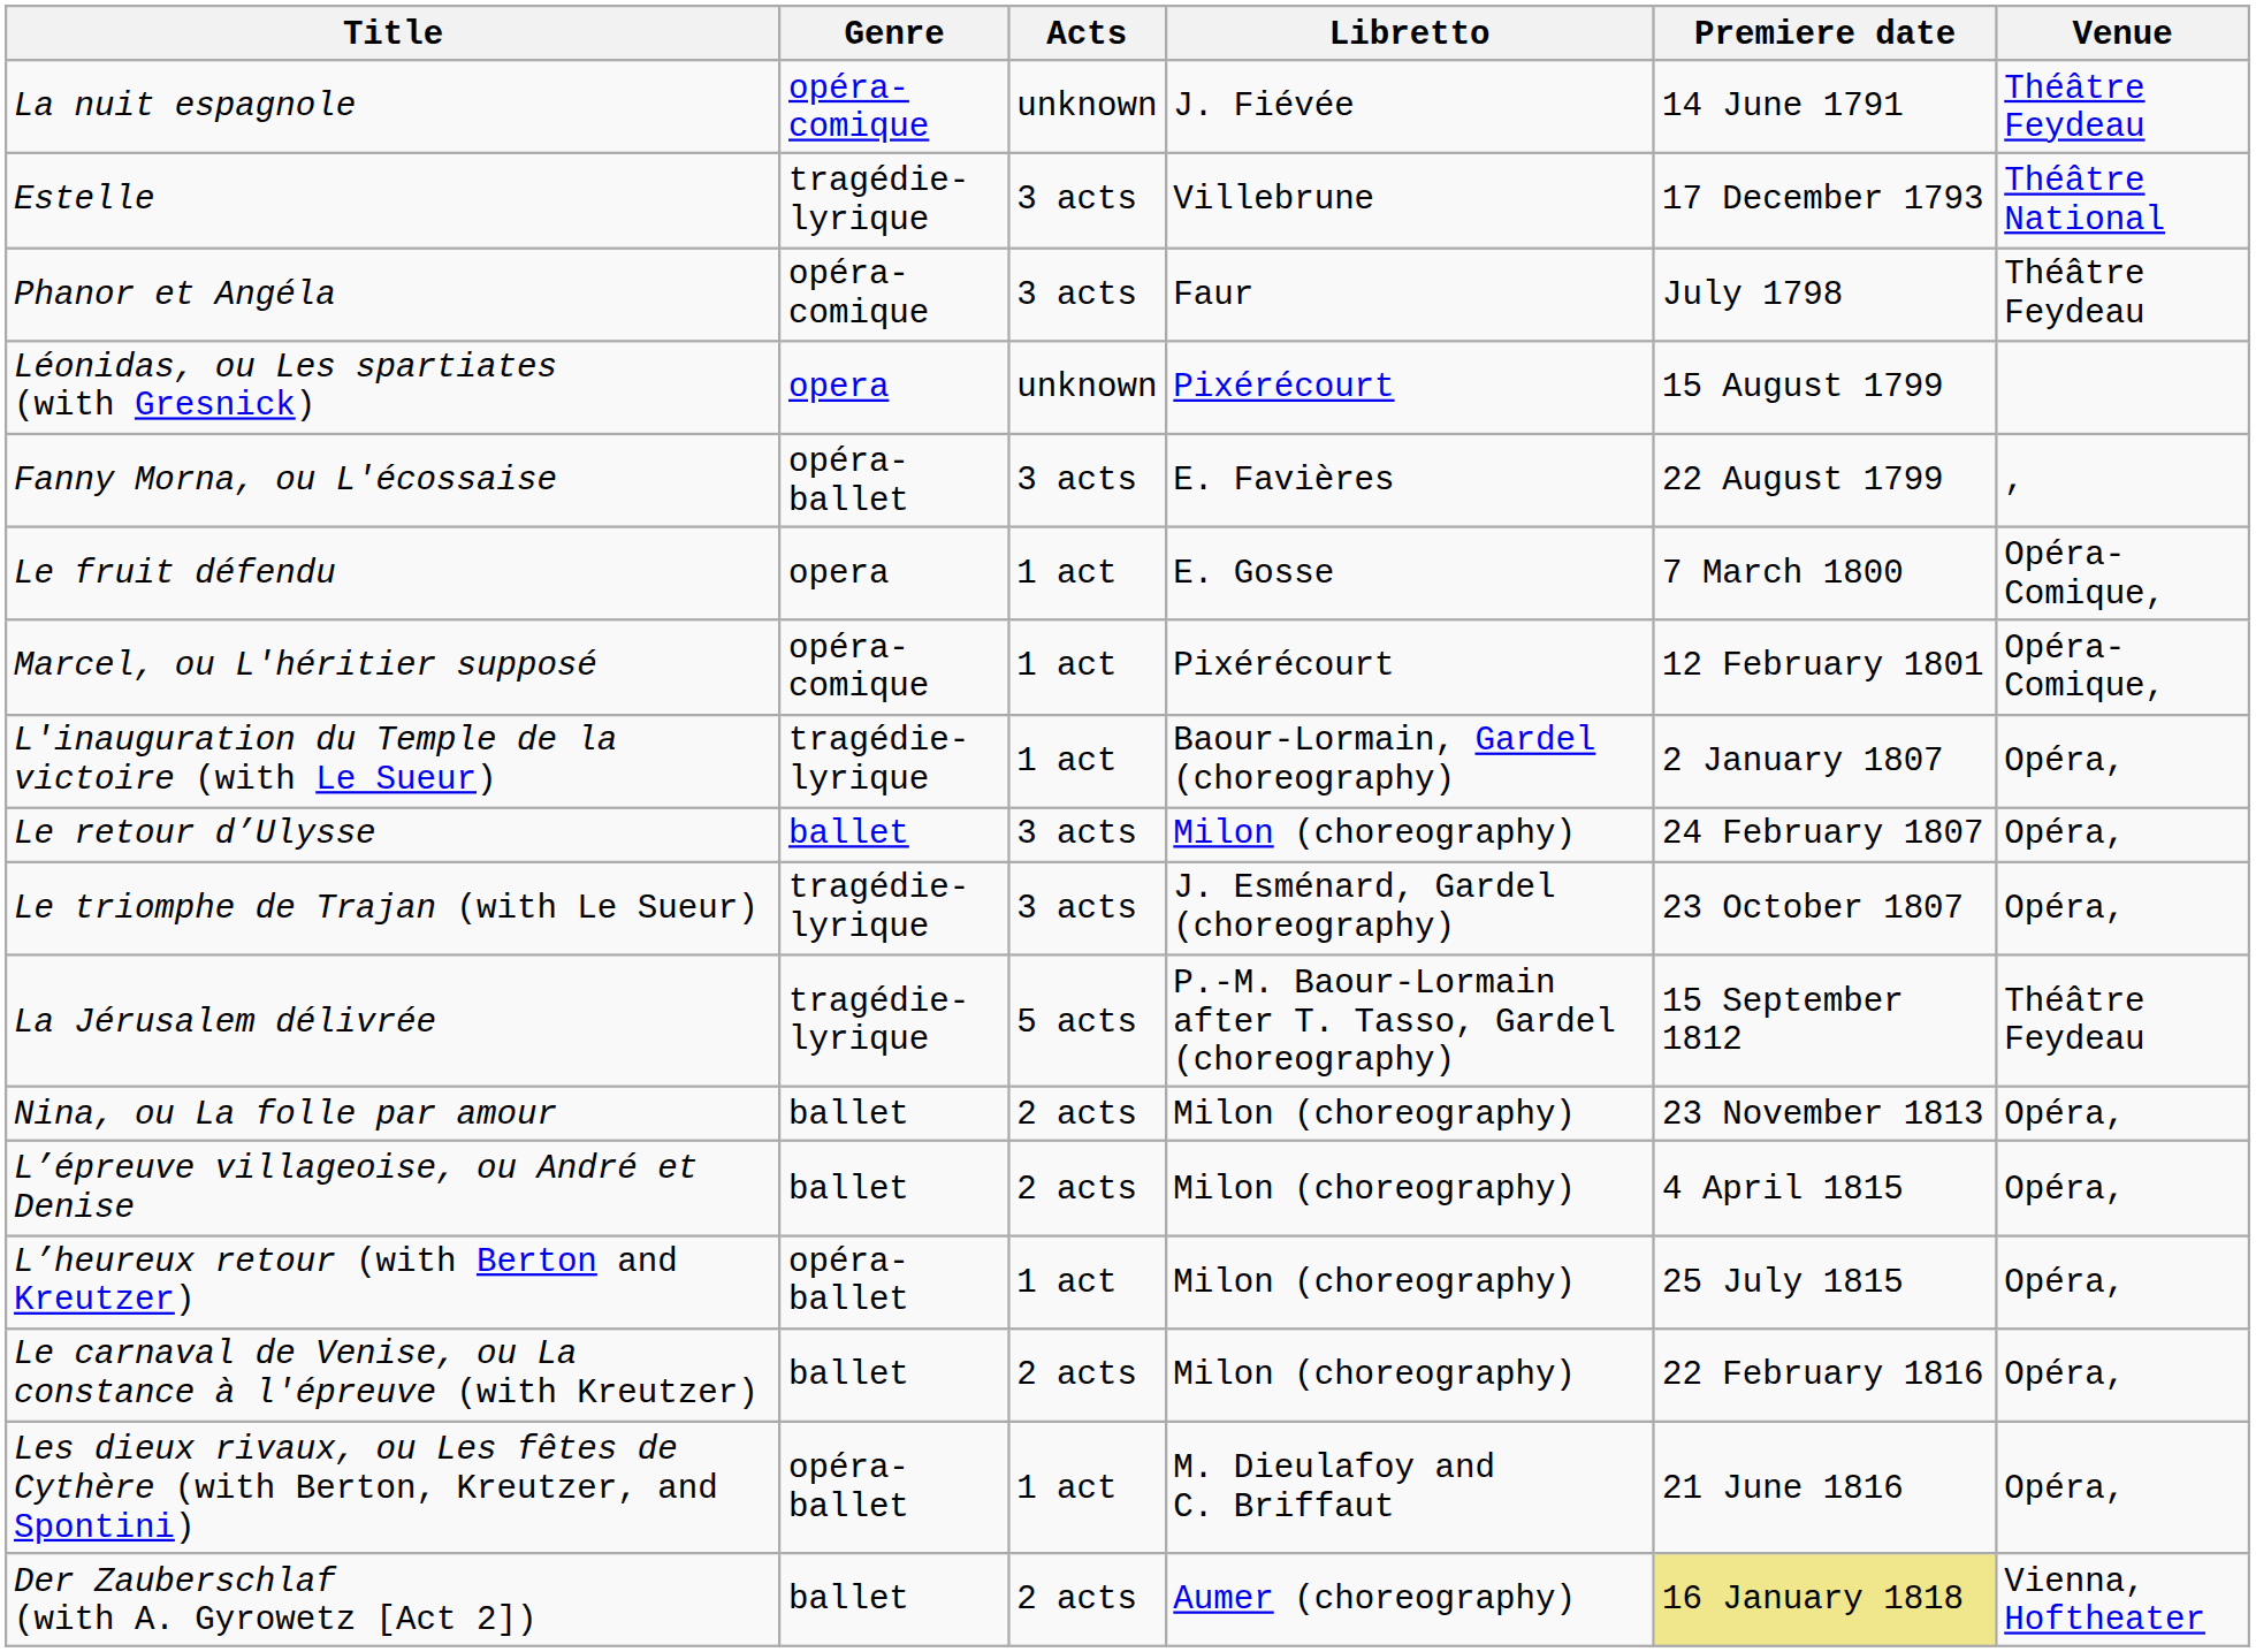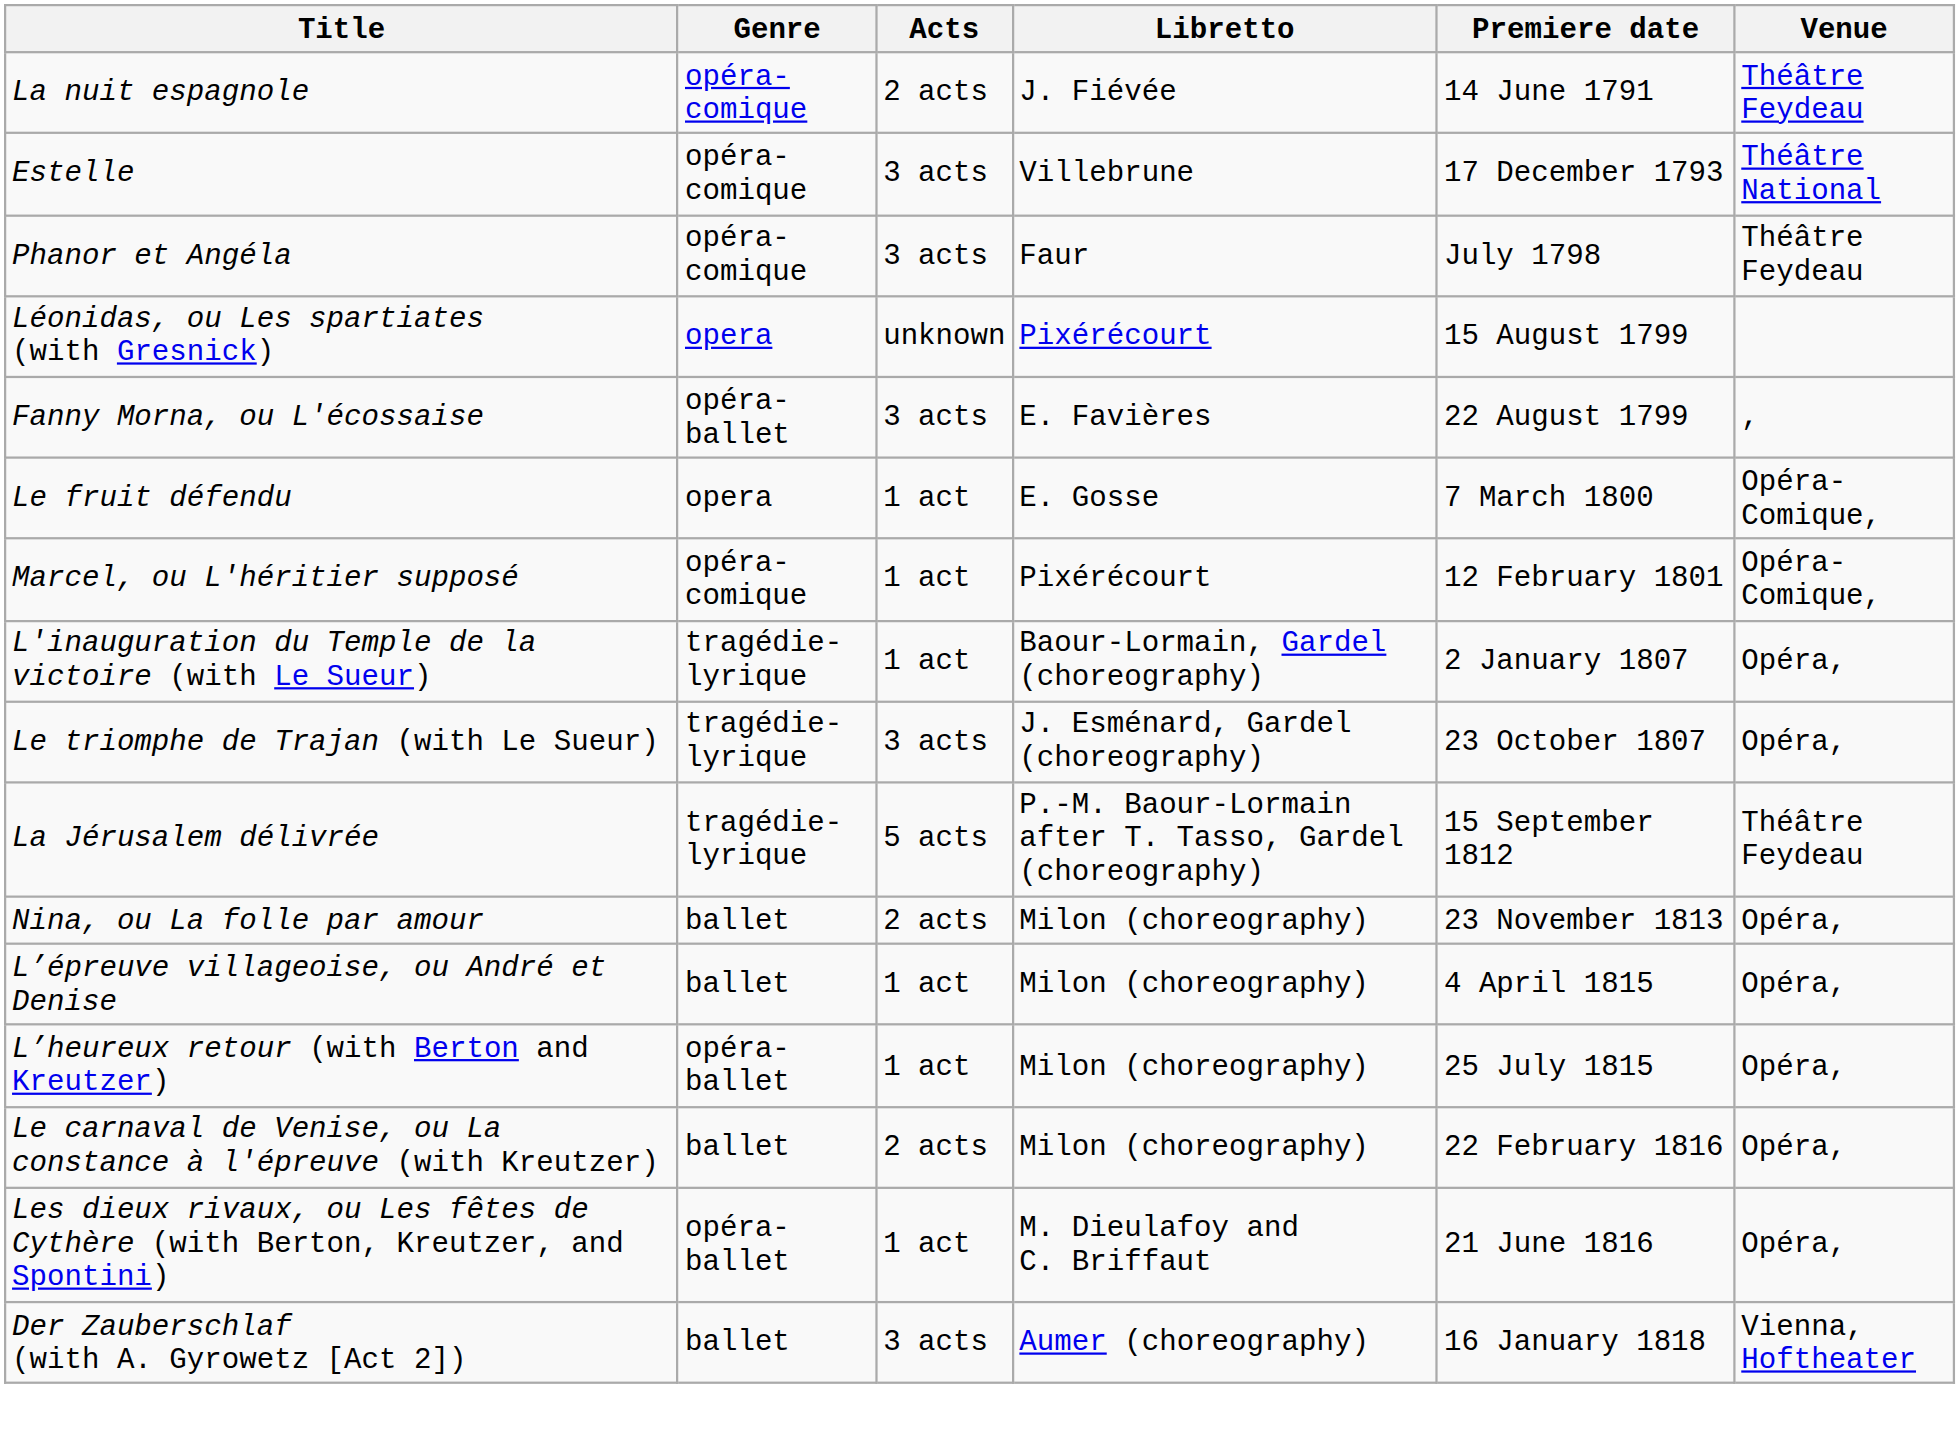La nuit espagnole | Acts: unknown -> 2 acts
Estelle | Genre: tragédie-lyrique -> opéra-comique
- row: Le retour d’Ulysse | ballet | 3 acts | Milon (choreography) | 24 February 1807 | Opéra,
L’épreuve villageoise, ou André et Denise | Acts: 2 acts -> 1 act
Der Zauberschlaf (with A. Gyrowetz [Act 2]) | Acts: 2 acts -> 3 acts
Der Zauberschlaf (with A. Gyrowetz [Act 2]) | Premiere date: khaki background -> no background
